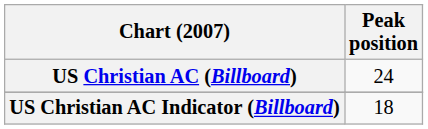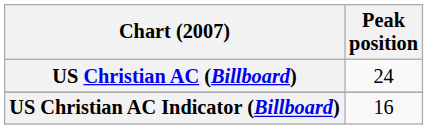US Christian AC Indicator (Billboard) | Peak position: 18 -> 16
